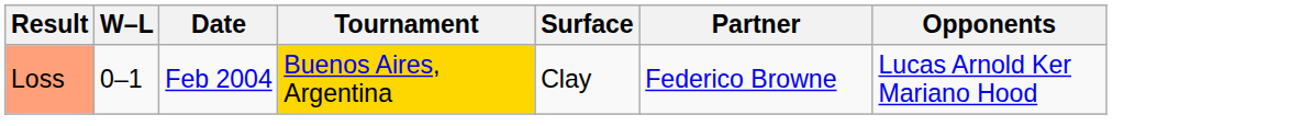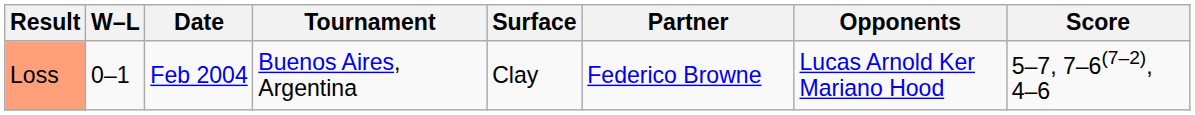+ column: Score | 5–7, 7–6(7–2), 4–6
Loss | Tournament: gold background -> no background
